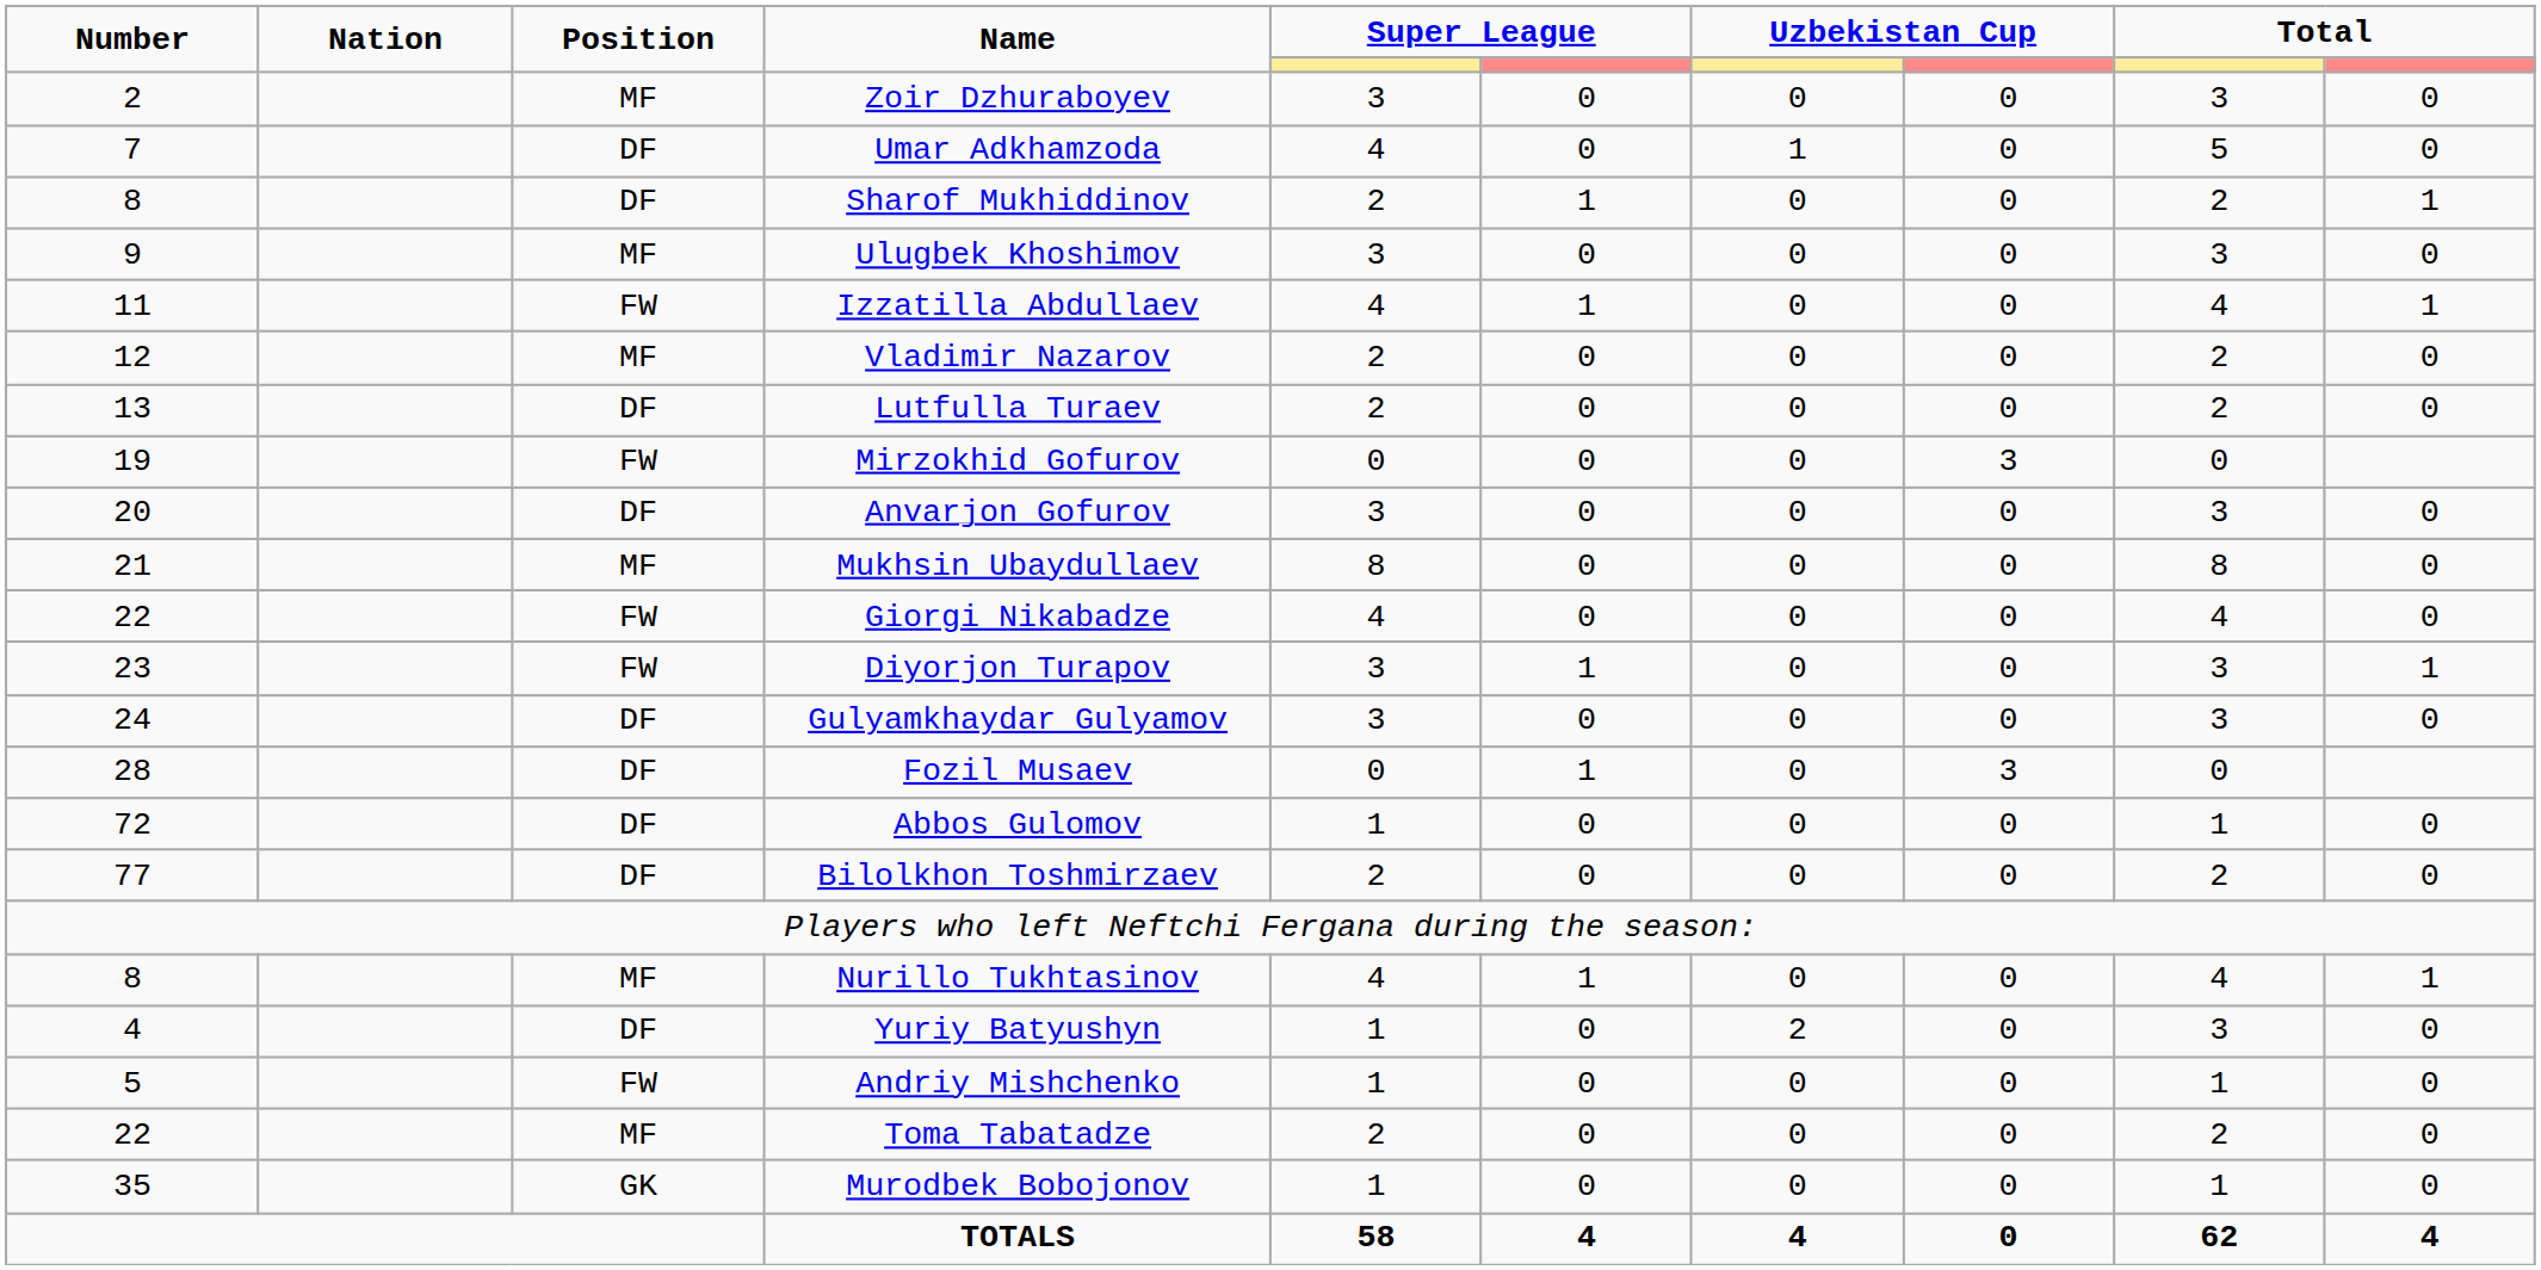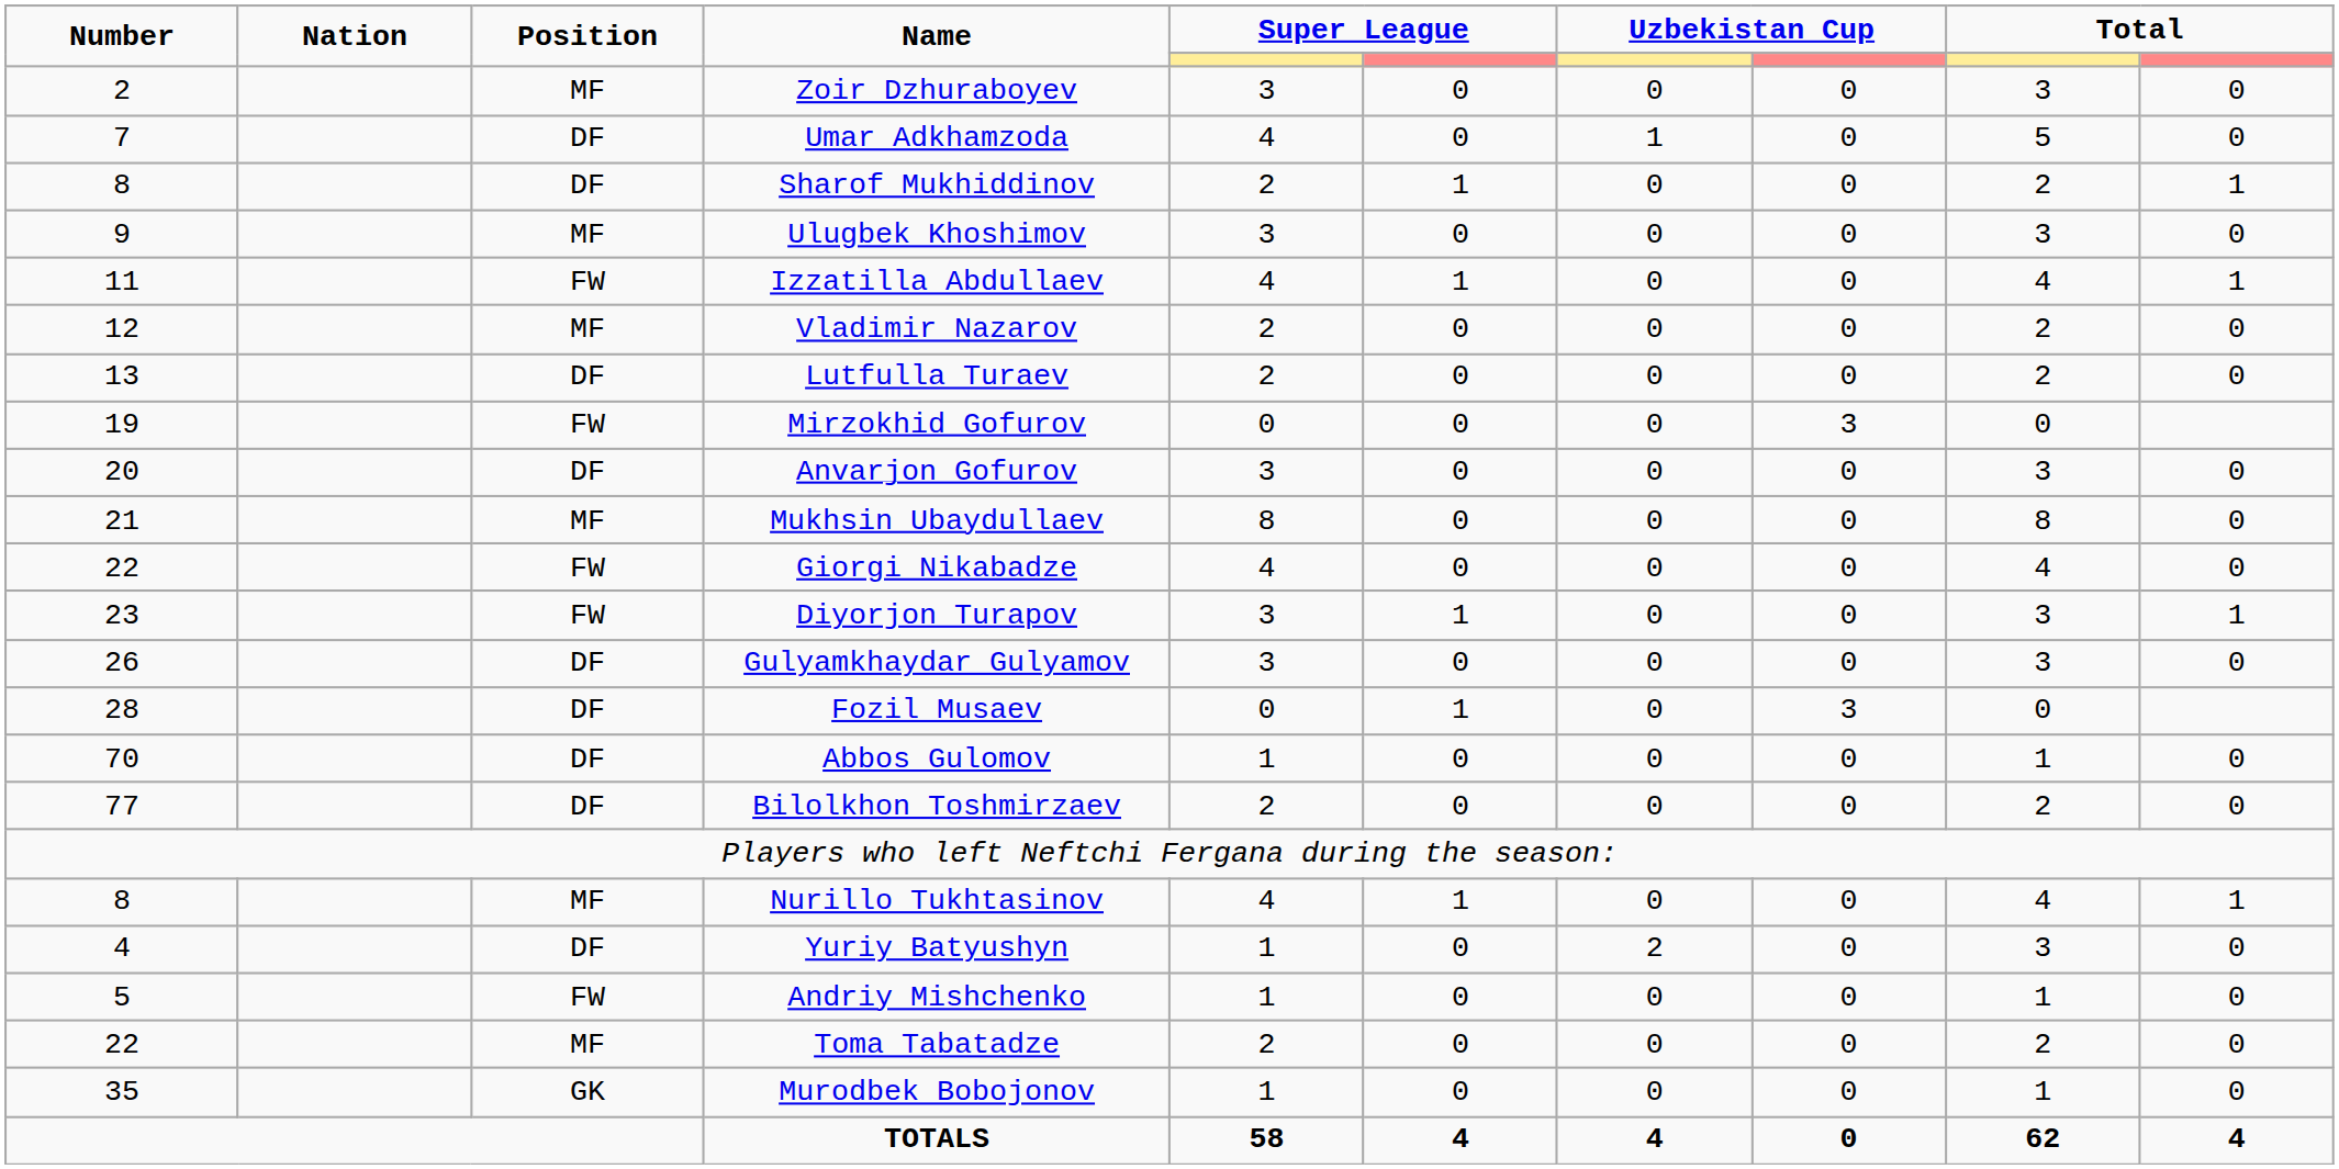Gulyamkhaydar Gulyamov | Number: 24 -> 26
Abbos Gulomov | Number: 72 -> 70
